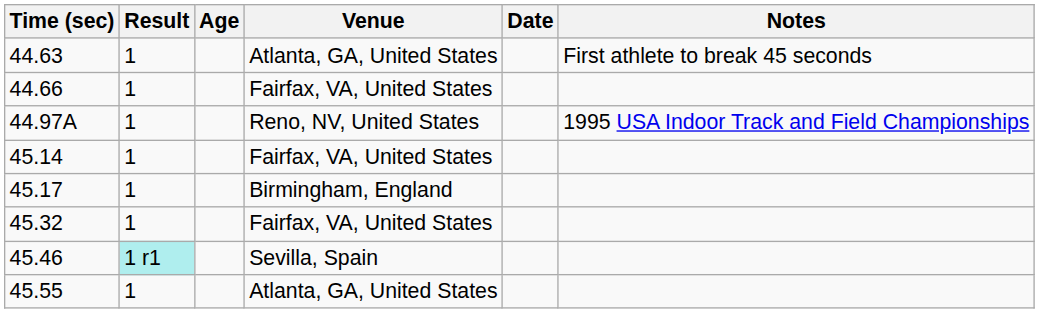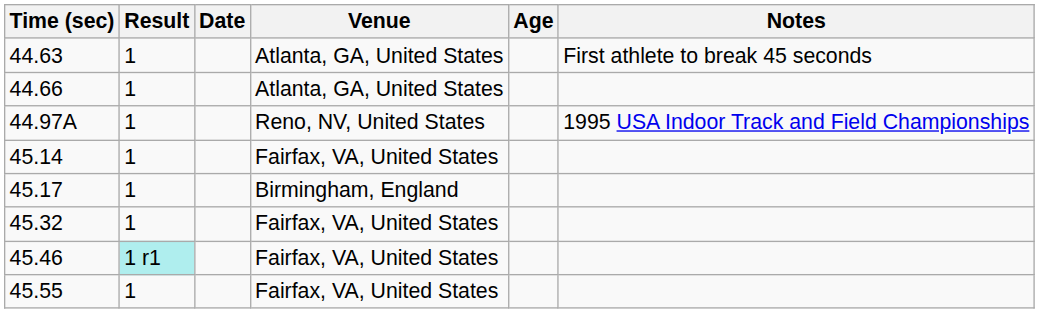columns swapped: Date <-> Age
44.66 | Venue: Fairfax, VA, United States -> Atlanta, GA, United States
45.46 | Venue: Sevilla, Spain -> Fairfax, VA, United States
45.55 | Venue: Atlanta, GA, United States -> Fairfax, VA, United States
